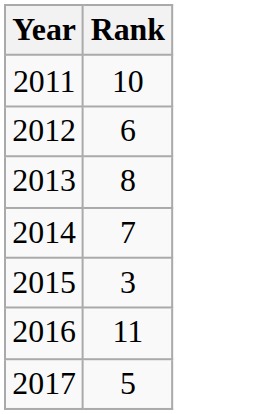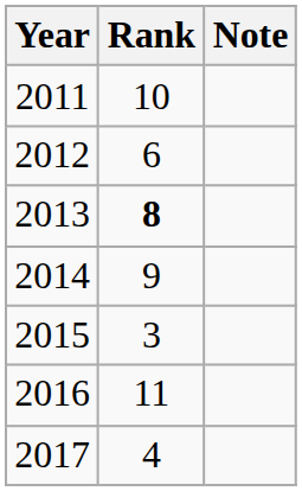+ column: Note
2013 | Rank: normal -> bold
2014 | Rank: 7 -> 9
2017 | Rank: 5 -> 4
